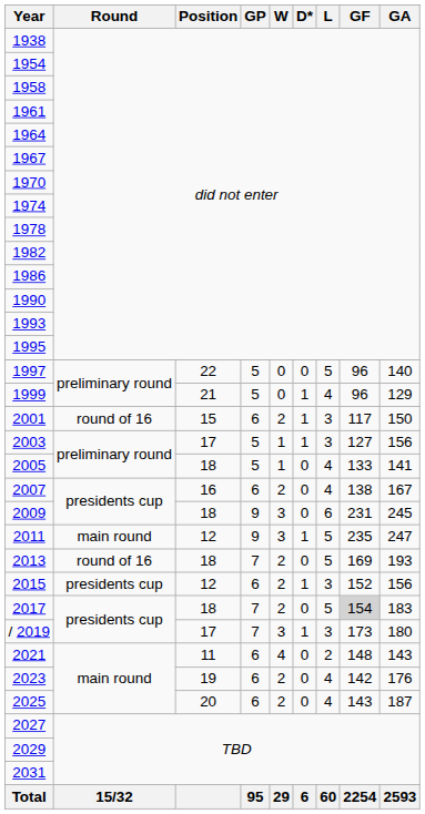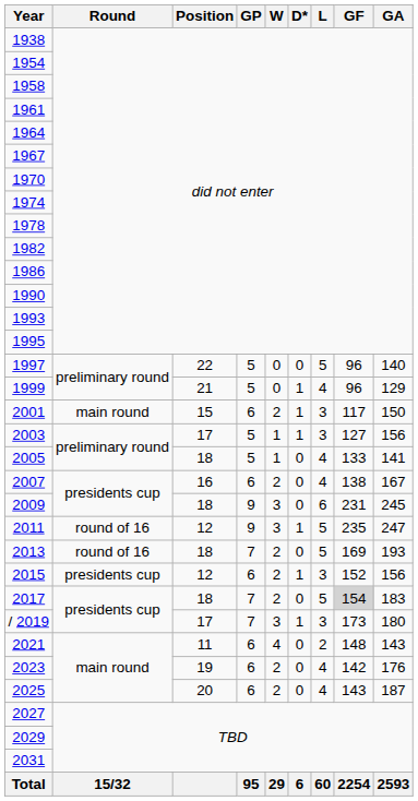2001 | Round: round of 16 -> main round
2011 | Round: main round -> round of 16
